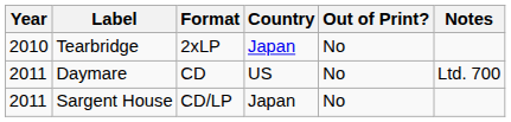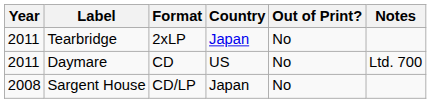Tearbridge | Year: 2010 -> 2011
Sargent House | Year: 2011 -> 2008
